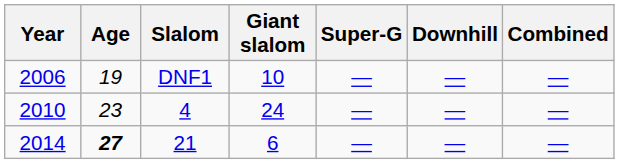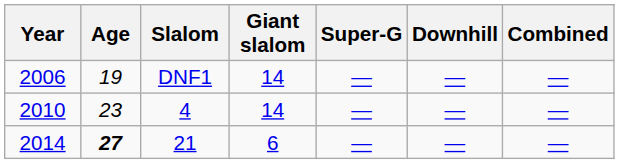2006 | Giant slalom: 10 -> 14
2010 | Giant slalom: 24 -> 14
